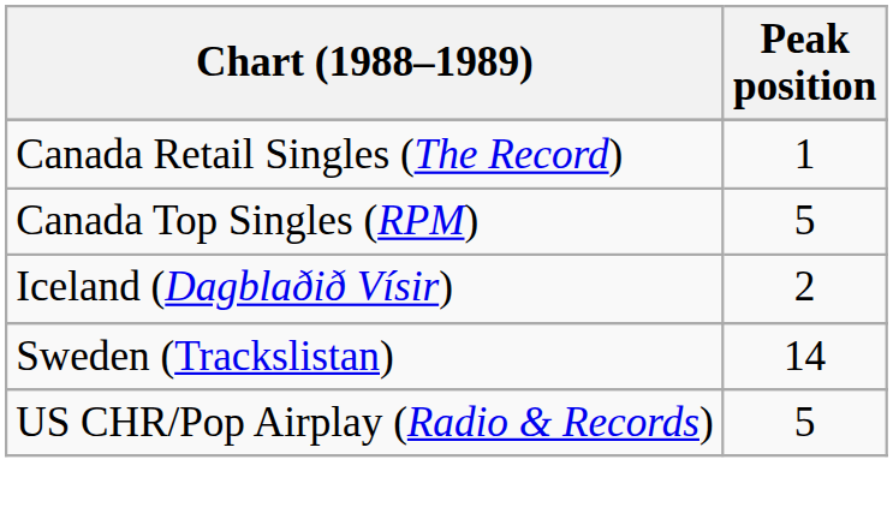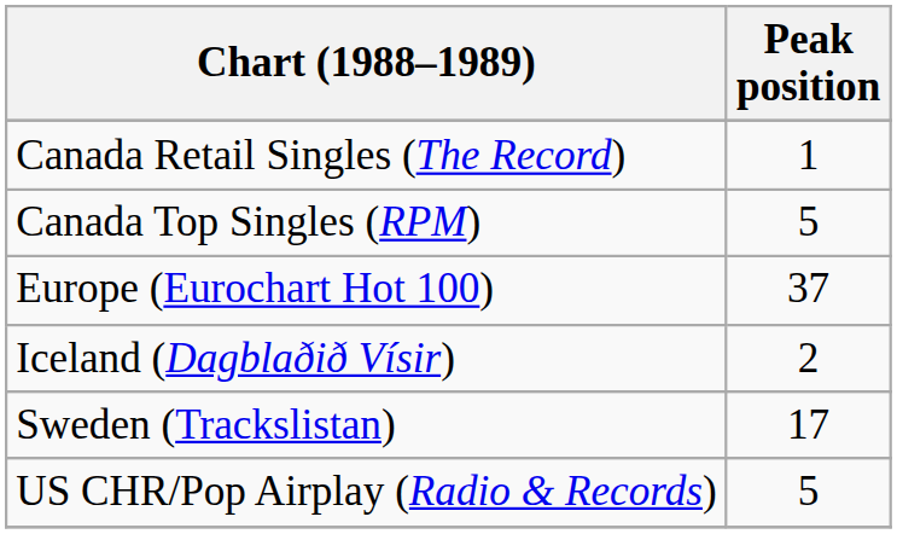+ row: Europe (Eurochart Hot 100) | 37
Sweden (Trackslistan) | Peak position: 14 -> 17
